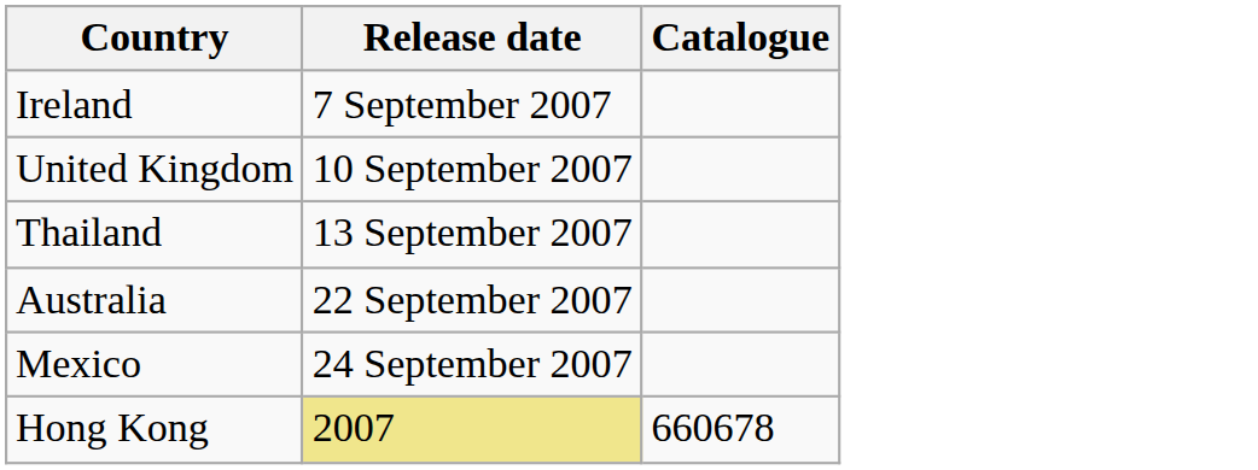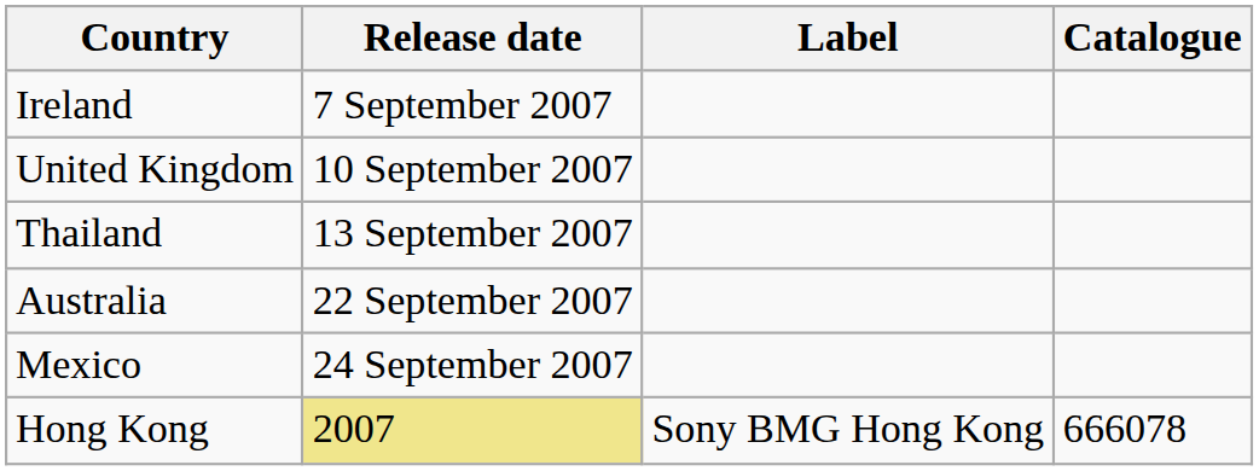+ column: Label | Sony BMG Hong Kong
Hong Kong | Catalogue: 660678 -> 666078
